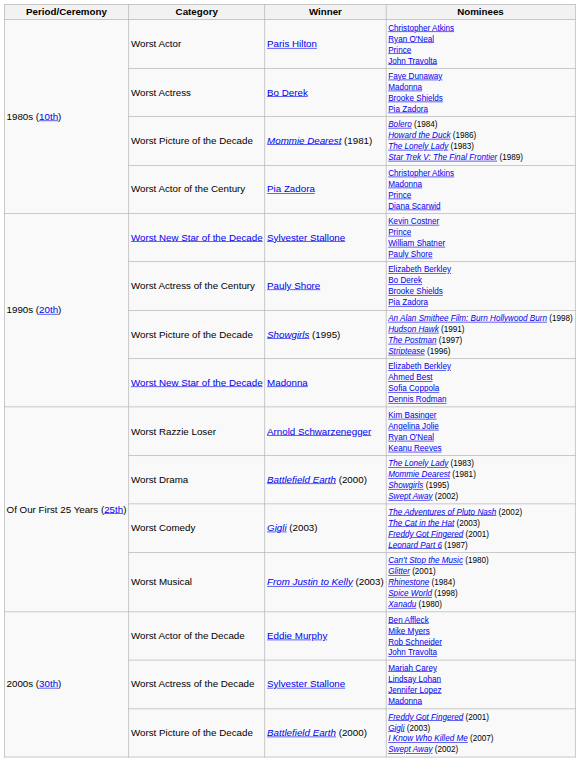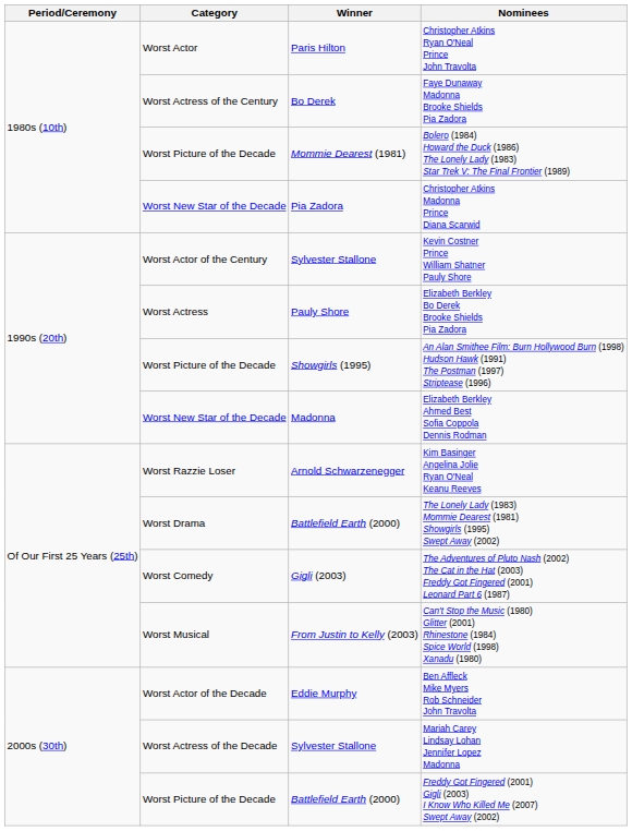Faye Dunaway Madonna Brooke Shields Pia Zadora | Category: Worst Actress -> Worst Actress of the Century
Christopher Atkins Madonna Prince Diana Scarwid | Category: Worst Actor of the Century -> Worst New Star of the Decade
Kevin Costner Prince William Shatner Pauly Shore | Category: Worst New Star of the Decade -> Worst Actor of the Century
Elizabeth Berkley Bo Derek Brooke Shields Pia Zadora | Category: Worst Actress of the Century -> Worst Actress
